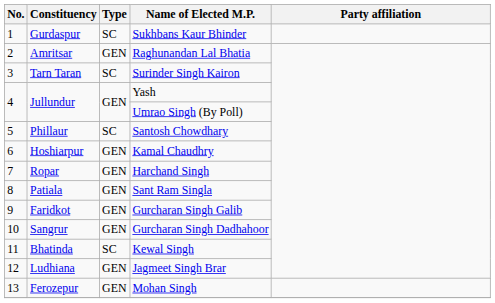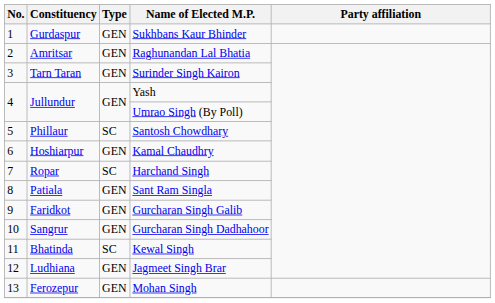Sukhbans Kaur Bhinder | Type: SC -> GEN
Surinder Singh Kairon | Type: SC -> GEN
Harchand Singh | Type: GEN -> SC
